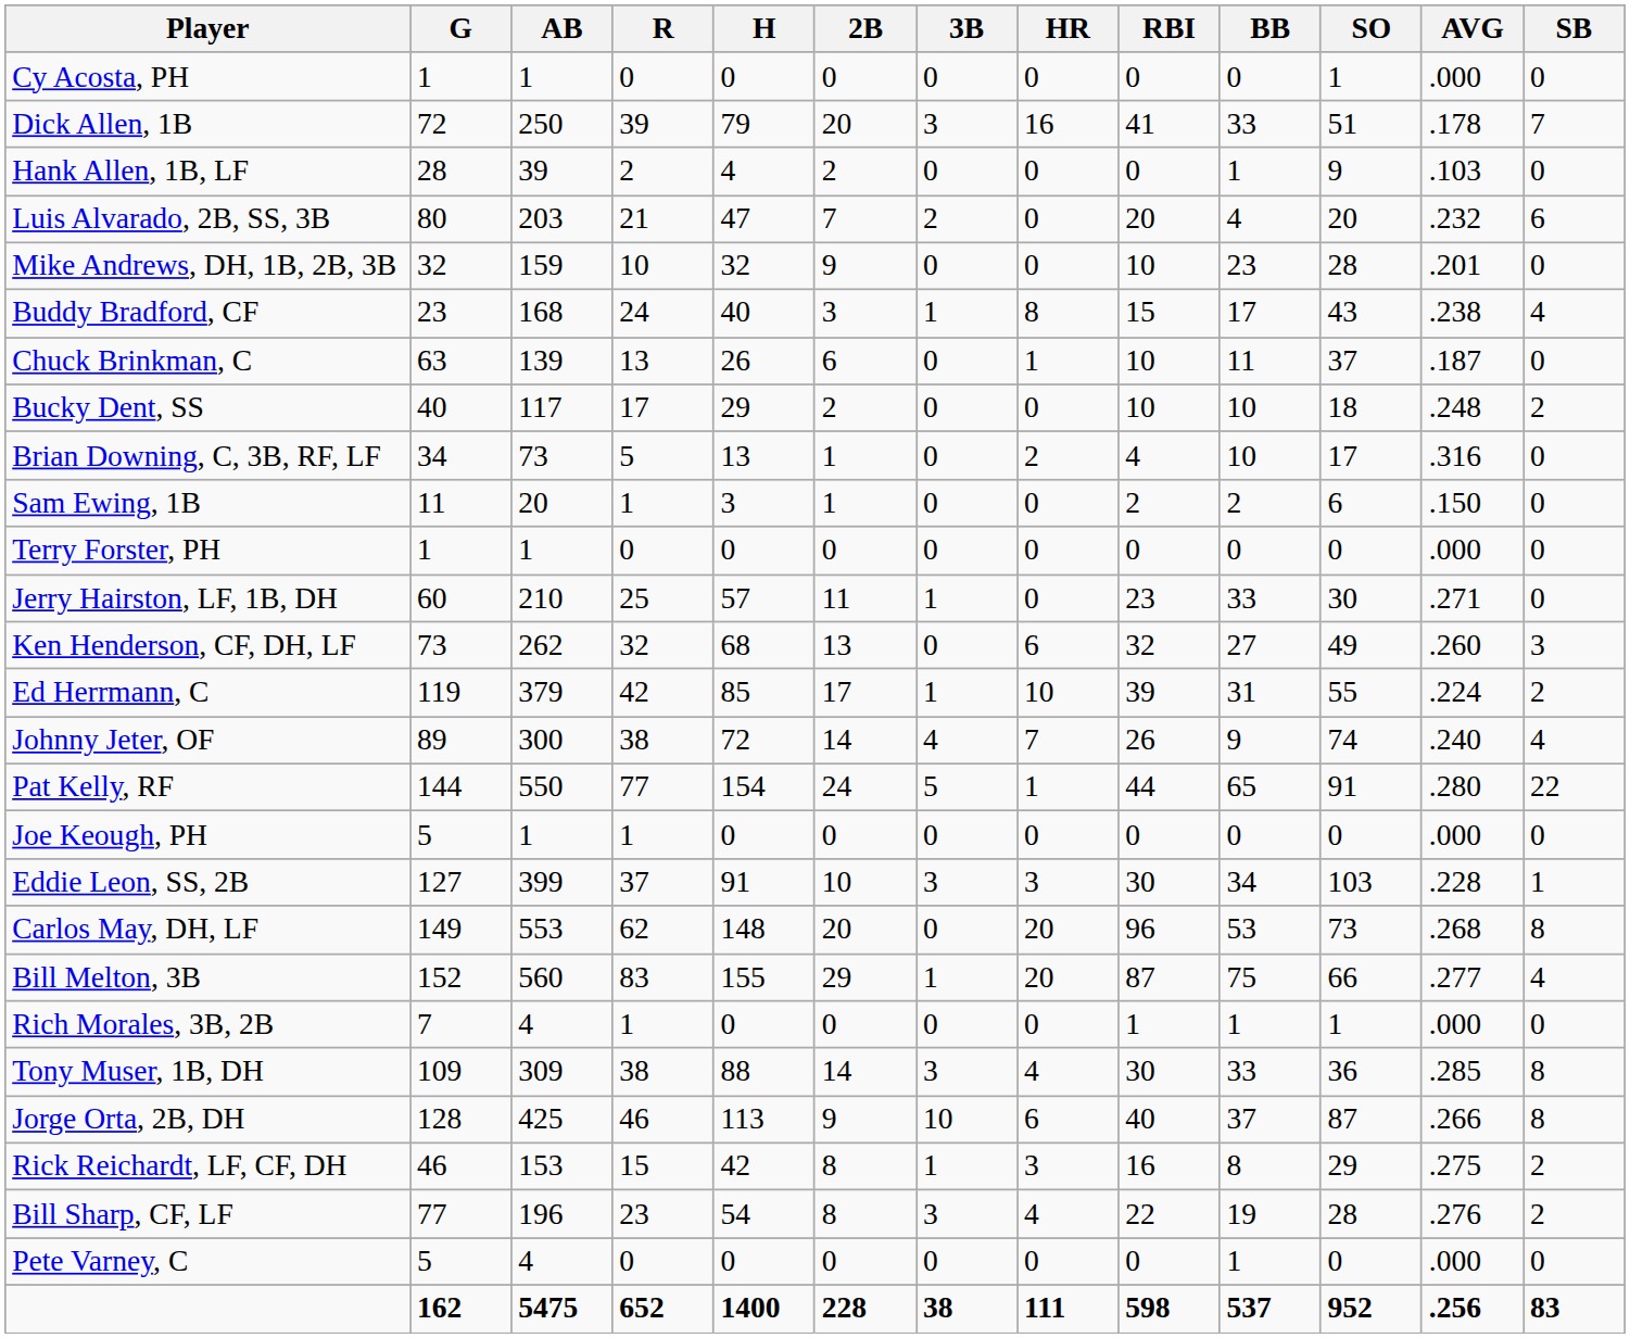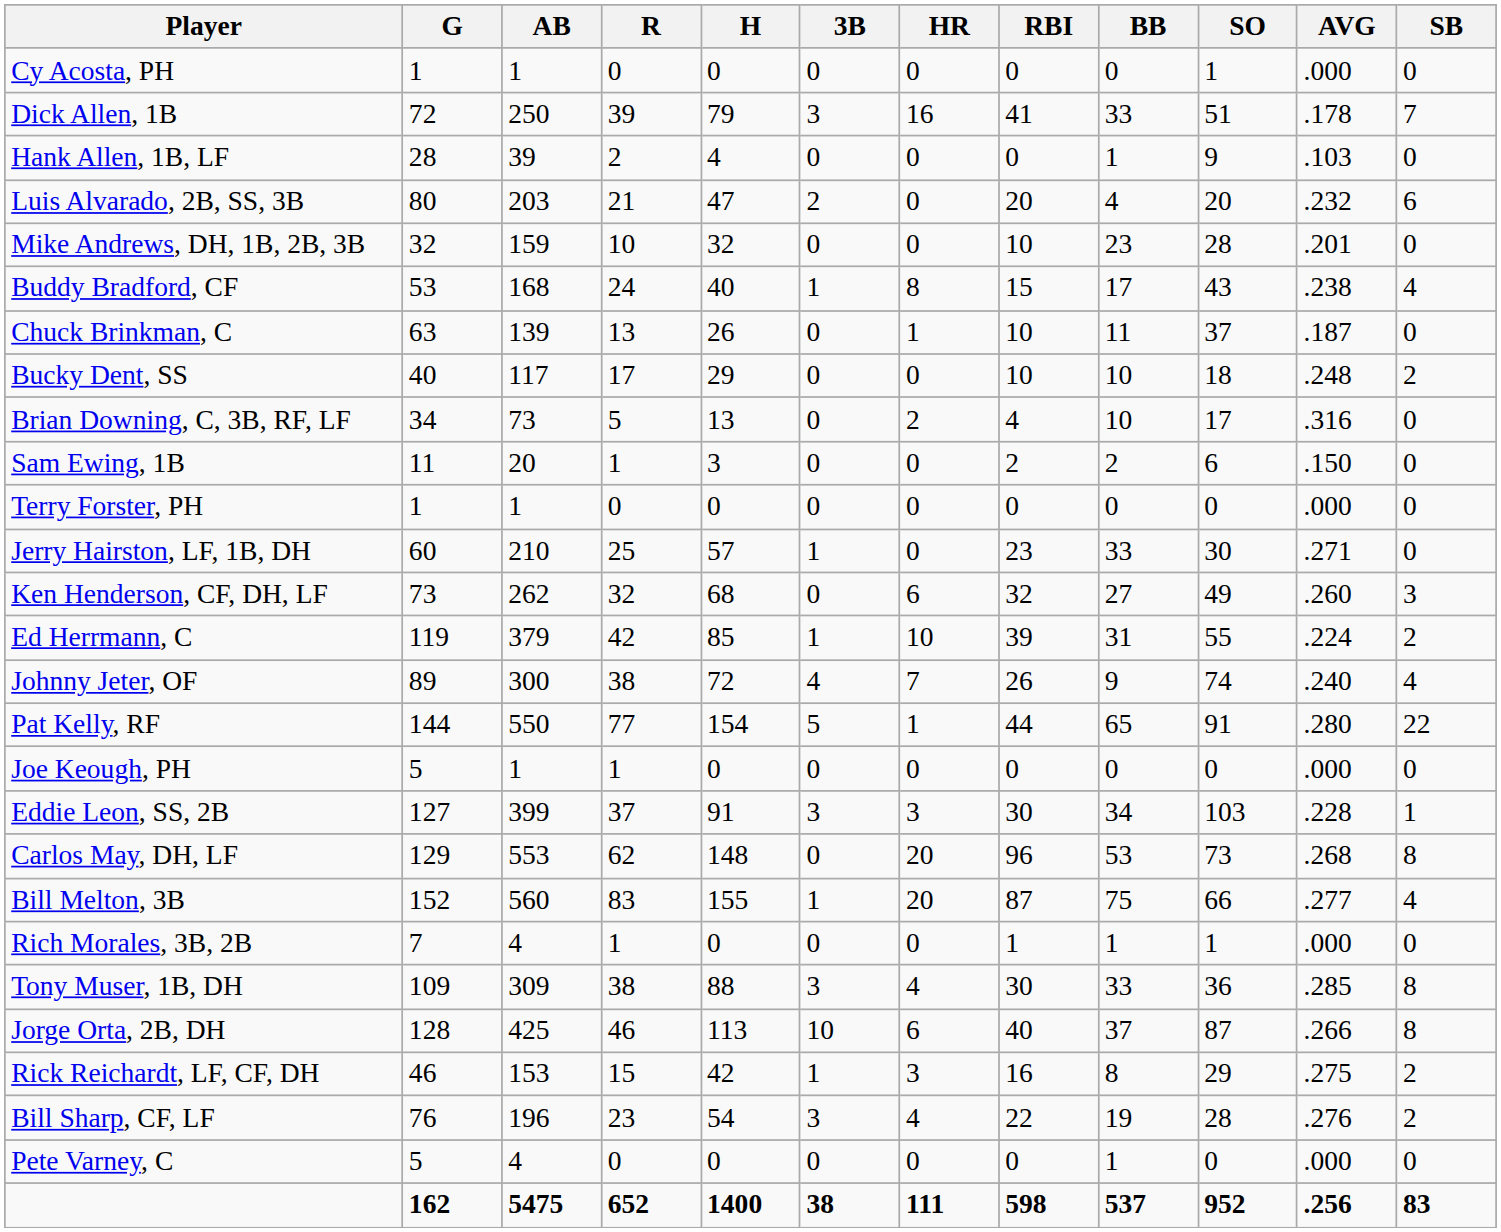- column: 2B | 0 | 20 | 2 | 7 | 9 | 3 | 6 | 2 | 1 | 1 | 0 | 11 | 13 | 17 | 14 | 24 | 0 | 10 | 20 | 29 | 0 | 14 | 9 | 8 | 8 | 0 | 228
Buddy Bradford, CF | G: 23 -> 53
Carlos May, DH, LF | G: 149 -> 129
Bill Sharp, CF, LF | G: 77 -> 76
